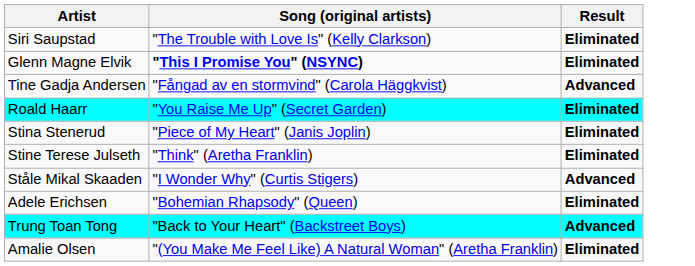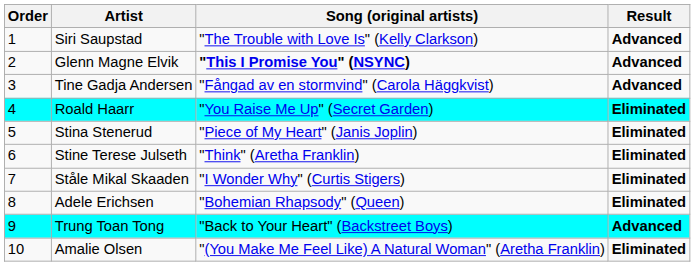+ column: Order | 1 | 2 | 3 | 4 | 5 | 6 | 7 | 8 | 9 | 10
Siri Saupstad | Result: Eliminated -> Advanced
Glenn Magne Elvik | Result: Eliminated -> Advanced
Ståle Mikal Skaaden | Result: Advanced -> Eliminated
